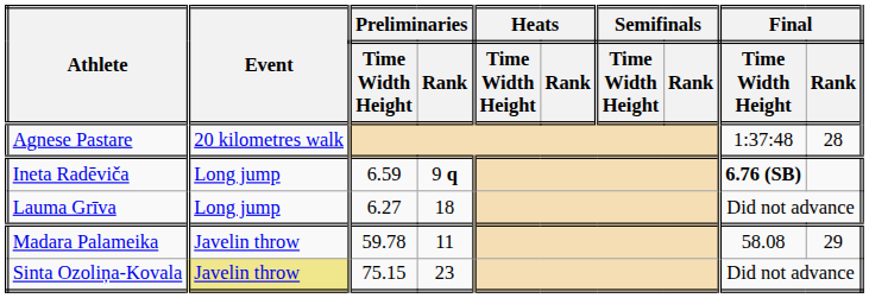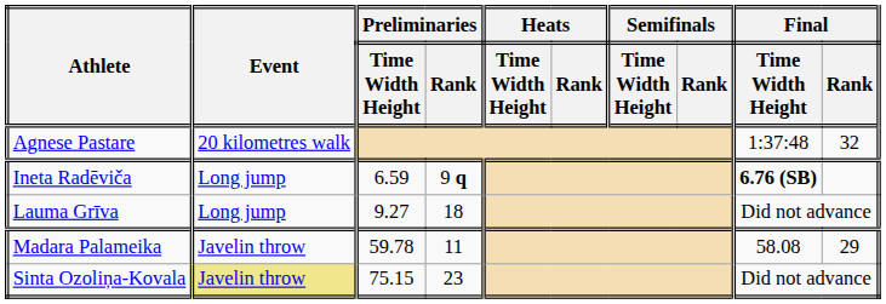Agnese Pastare | Final / Rank: 28 -> 32
Lauma Grīva | Preliminaries / Time Width Height: 6.27 -> 9.27
